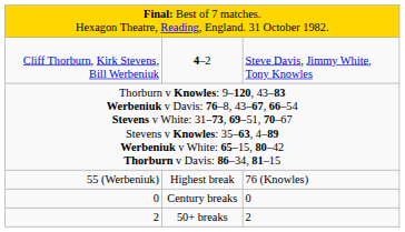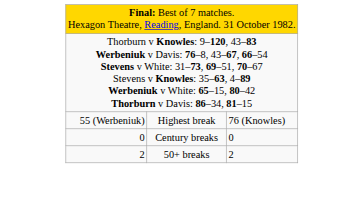- row: Cliff Thorburn, Kirk Stevens, Bill Werbeniuk | 4–2 | Steve Davis, Jimmy White, Tony Knowles
